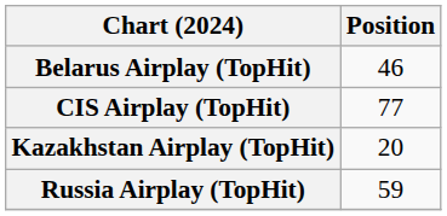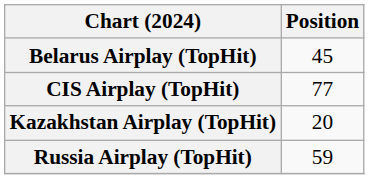Belarus Airplay (TopHit) | Position: 46 -> 45
